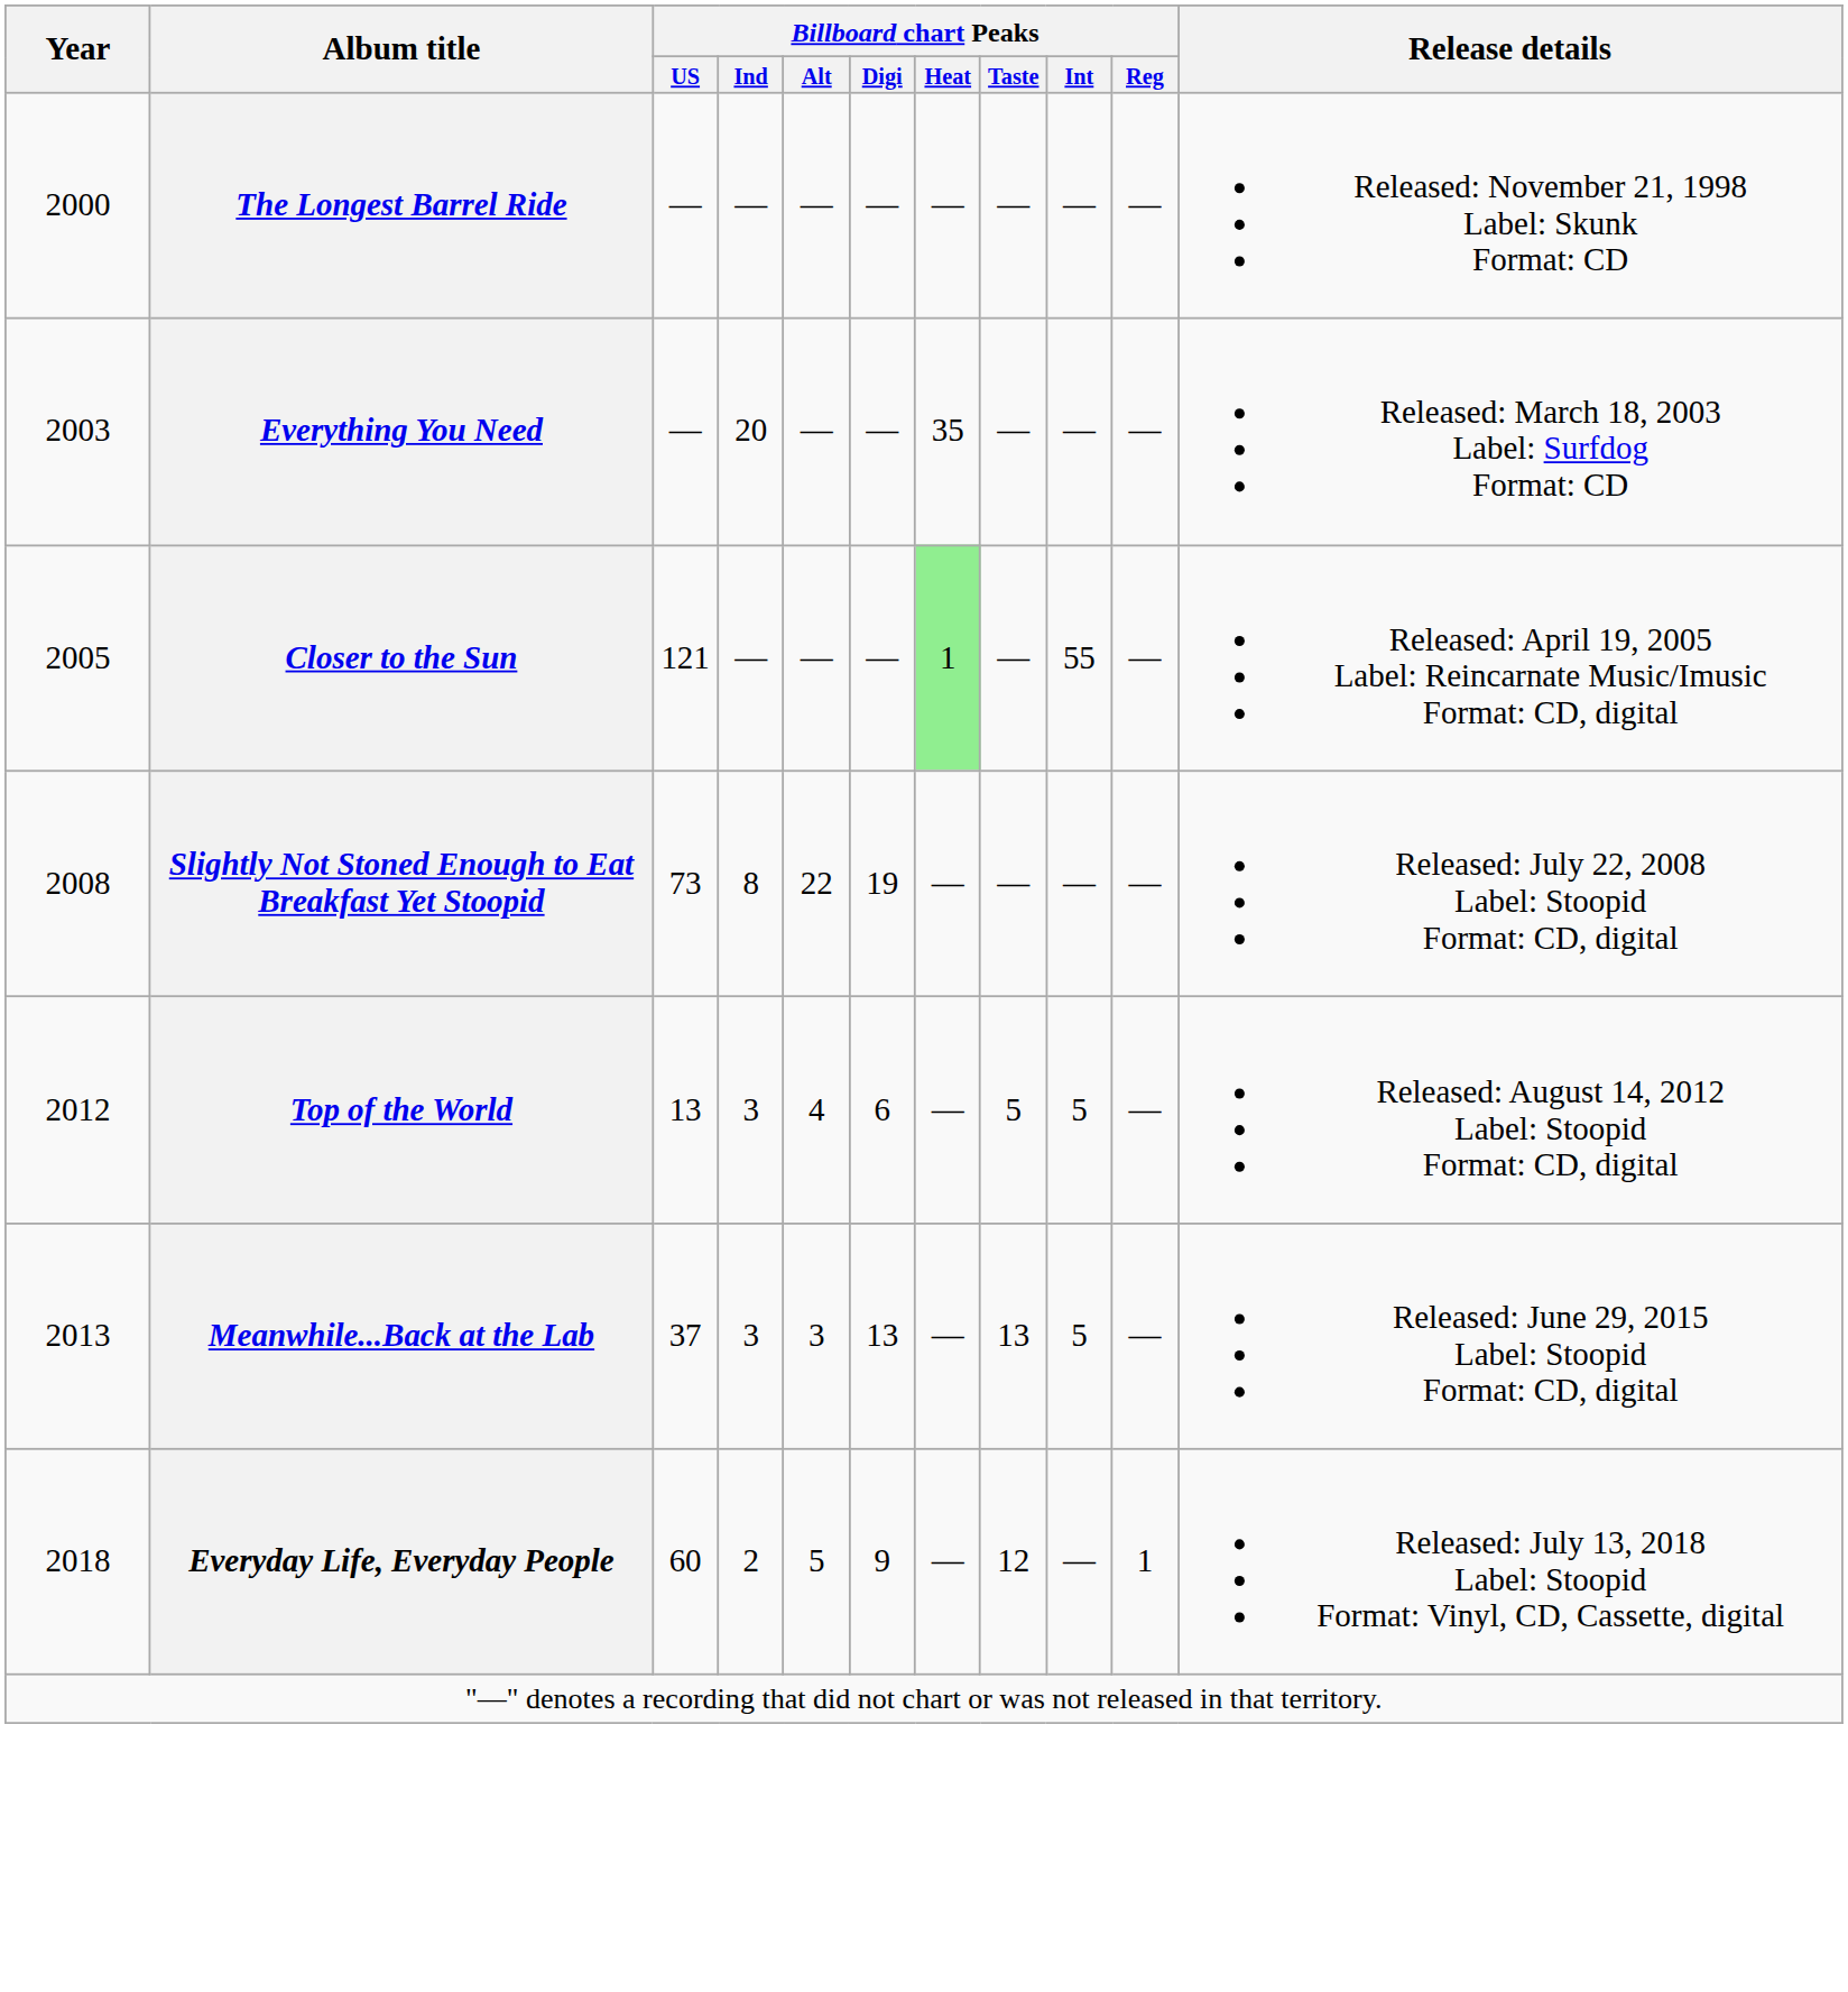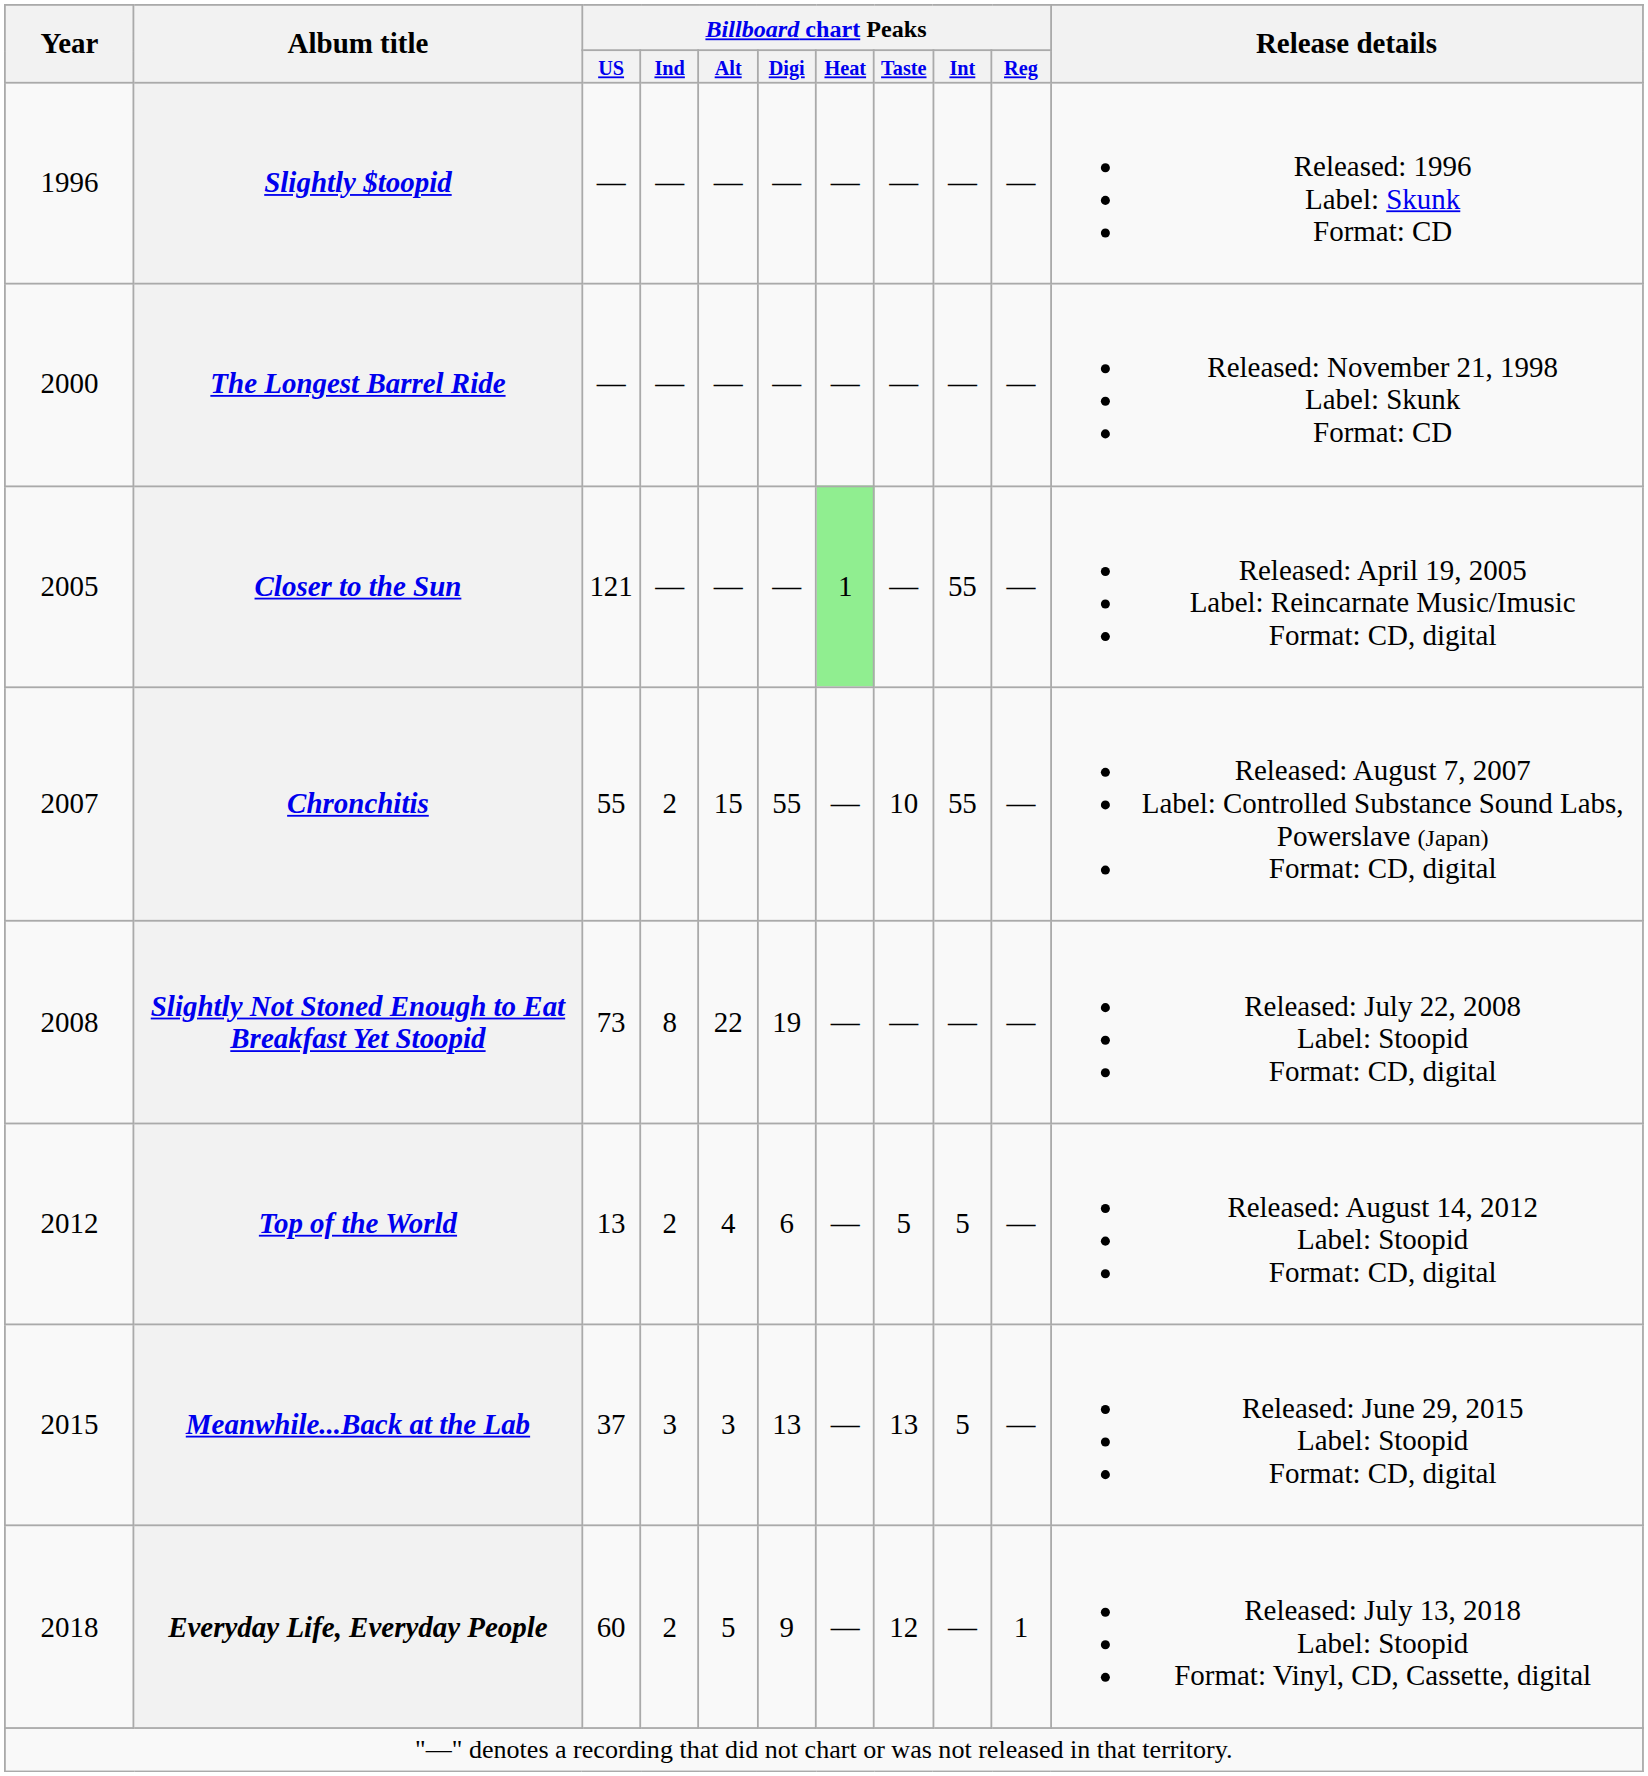+ row: 1996 | Slightly $toopid | — | — | — | — | — | — | — | — | Released: 1996 Label: Skunk Format: CD
- row: 2003 | Everything You Need | — | 20 | — | — | 35 | — | — | — | Released: March 18, 2003 Label: Surfdog Format: CD
+ row: 2007 | Chronchitis | 55 | 2 | 15 | 55 | — | 10 | 55 | — | Released: August 7, 2007 Label: Controlled Substance Sound Labs, Powerslave (Japan) Format: CD, digital
Top of the World | Billboard chart Peaks / Ind: 3 -> 2
Meanwhile...Back at the Lab | Year: 2013 -> 2015
